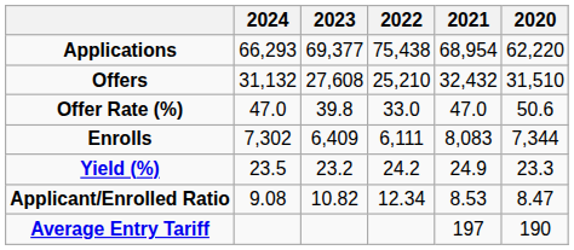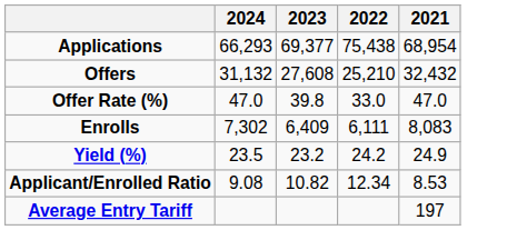- column: 2020 | 62,220 | 31,510 | 50.6 | 7,344 | 23.3 | 8.47 | 190
